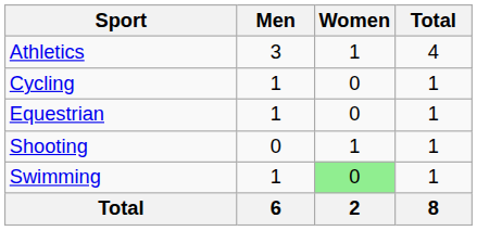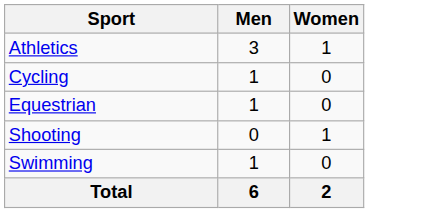- column: Total | 4 | 1 | 1 | 1 | 1 | 8
Swimming | Women: lightgreen background -> no background
